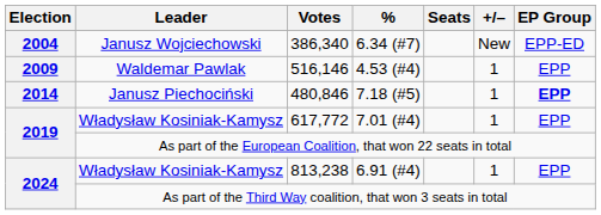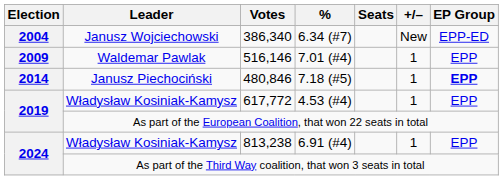516,146 | %: 4.53 (#4) -> 7.01 (#4)
617,772 | %: 7.01 (#4) -> 4.53 (#4)
